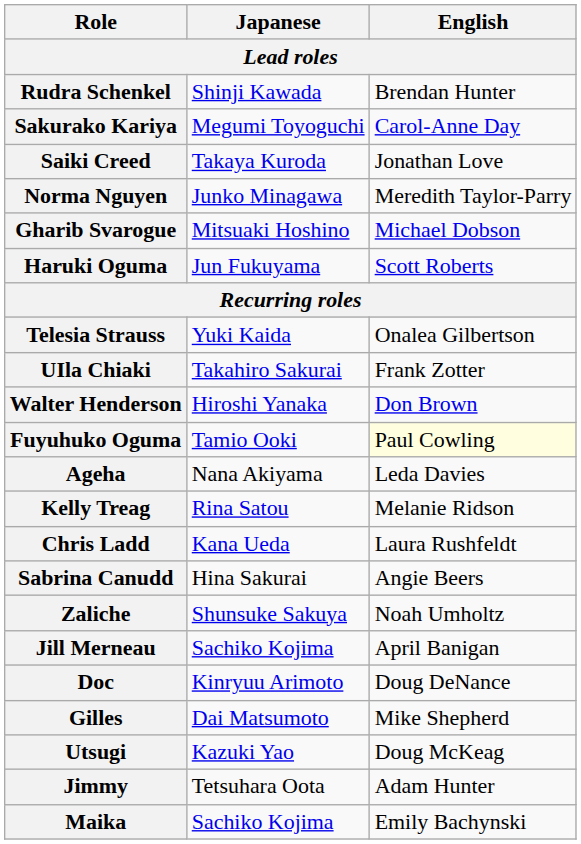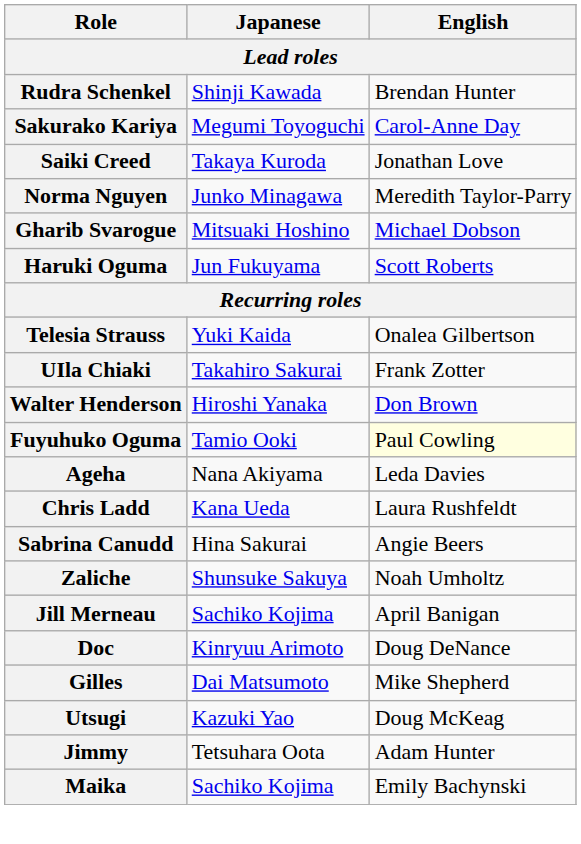- row: Kelly Treag | Rina Satou | Melanie Ridson
